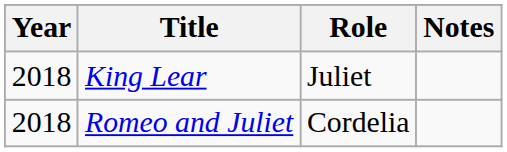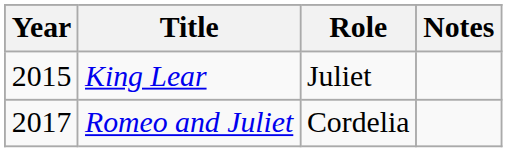King Lear | Year: 2018 -> 2015
Romeo and Juliet | Year: 2018 -> 2017
